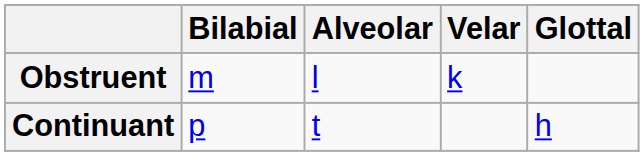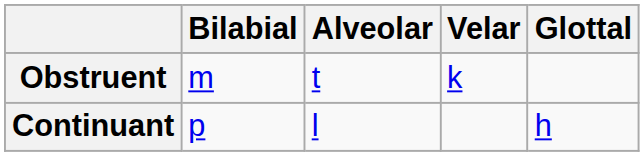Obstruent | Alveolar: l -> t
Continuant | Alveolar: t -> l
